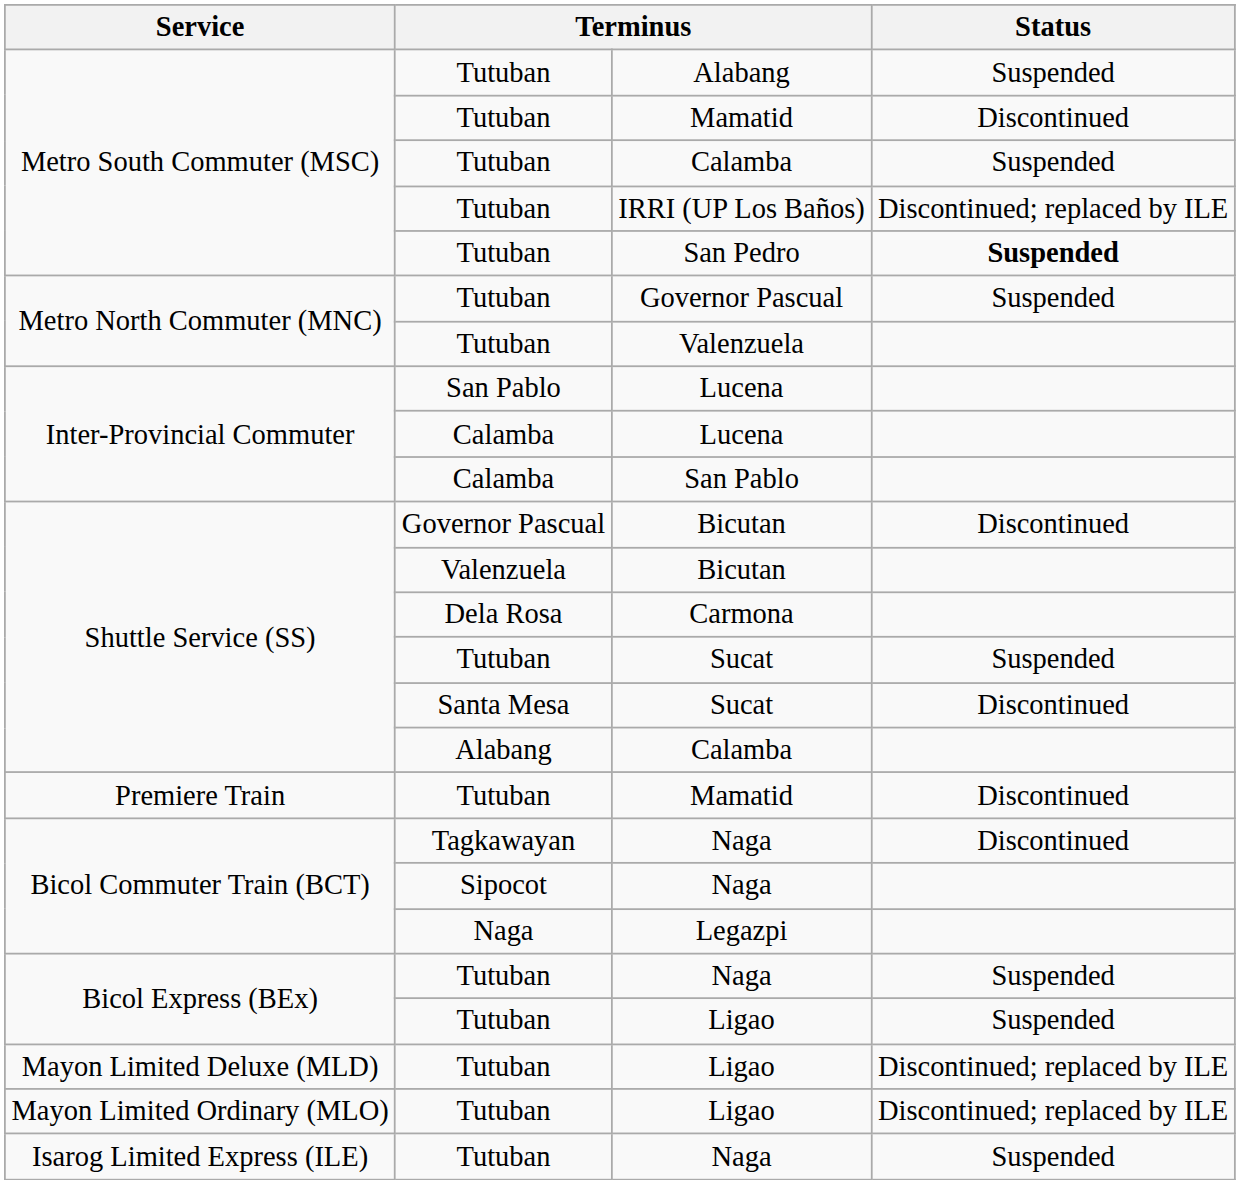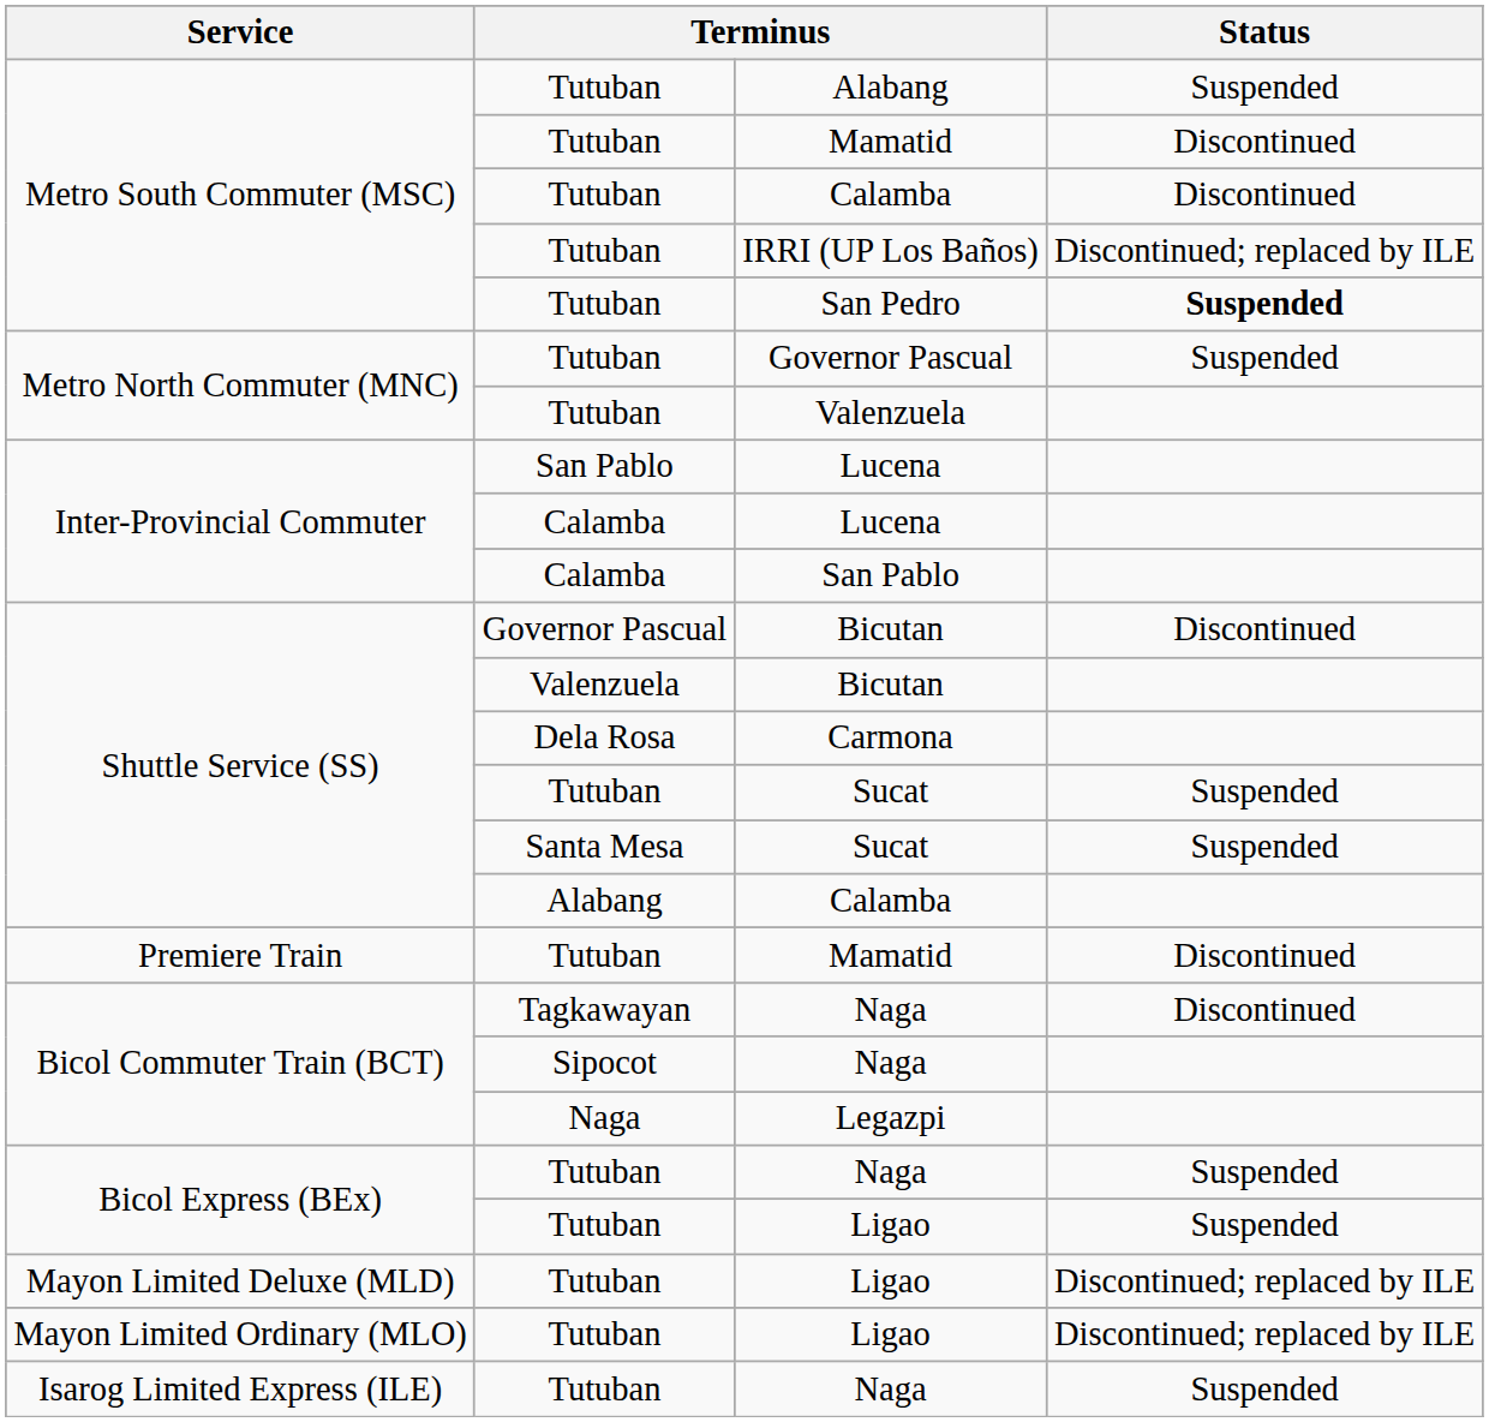Tutuban / Calamba | Status: Suspended -> Discontinued
Santa Mesa / Sucat | Status: Discontinued -> Suspended
